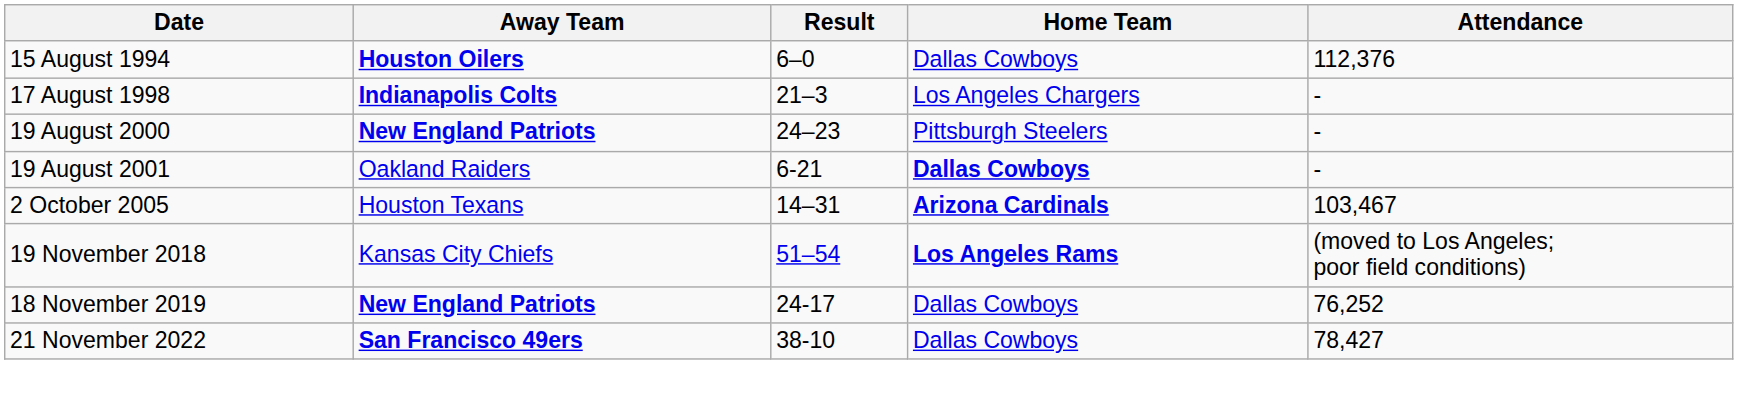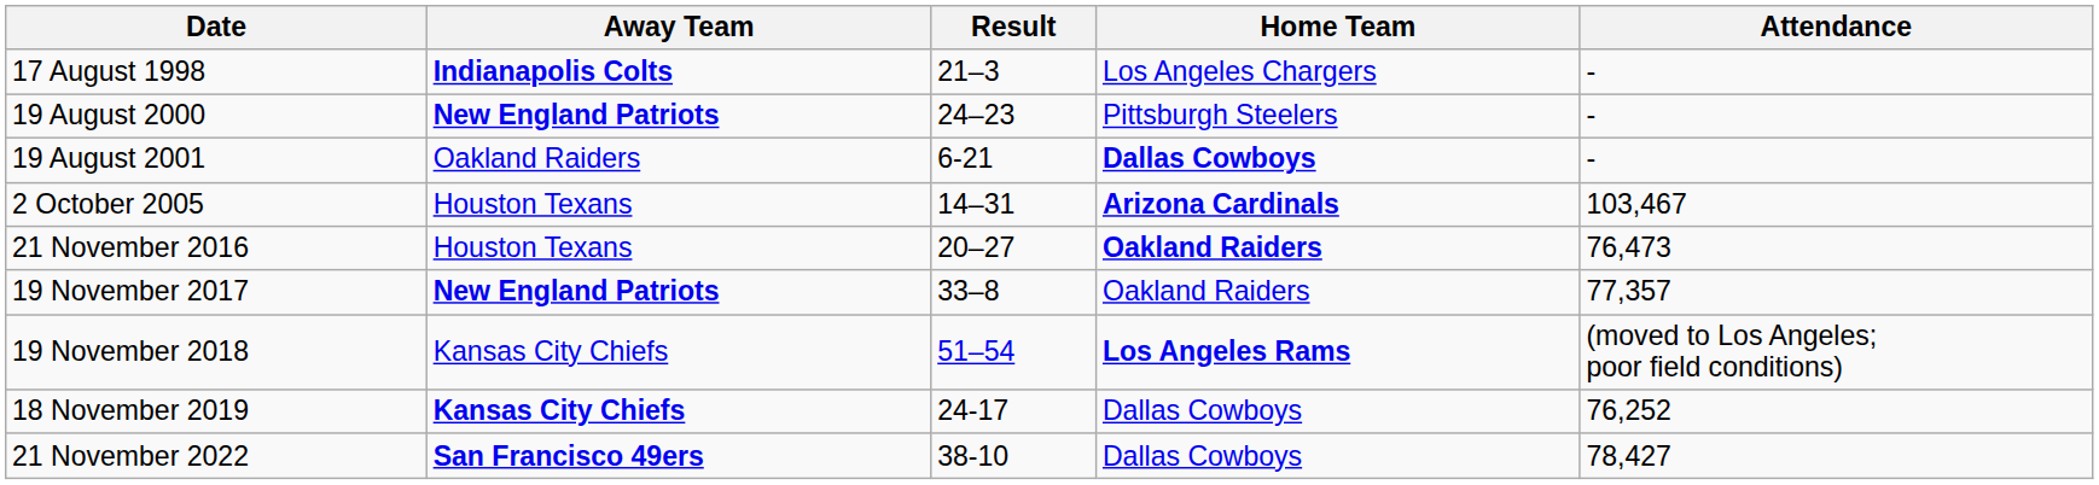- row: 15 August 1994 | Houston Oilers | 6–0 | Dallas Cowboys | 112,376
+ row: 21 November 2016 | Houston Texans | 20–27 | Oakland Raiders | 76,473
+ row: 19 November 2017 | New England Patriots | 33–8 | Oakland Raiders | 77,357
18 November 2019 | Away Team: New England Patriots -> Kansas City Chiefs
